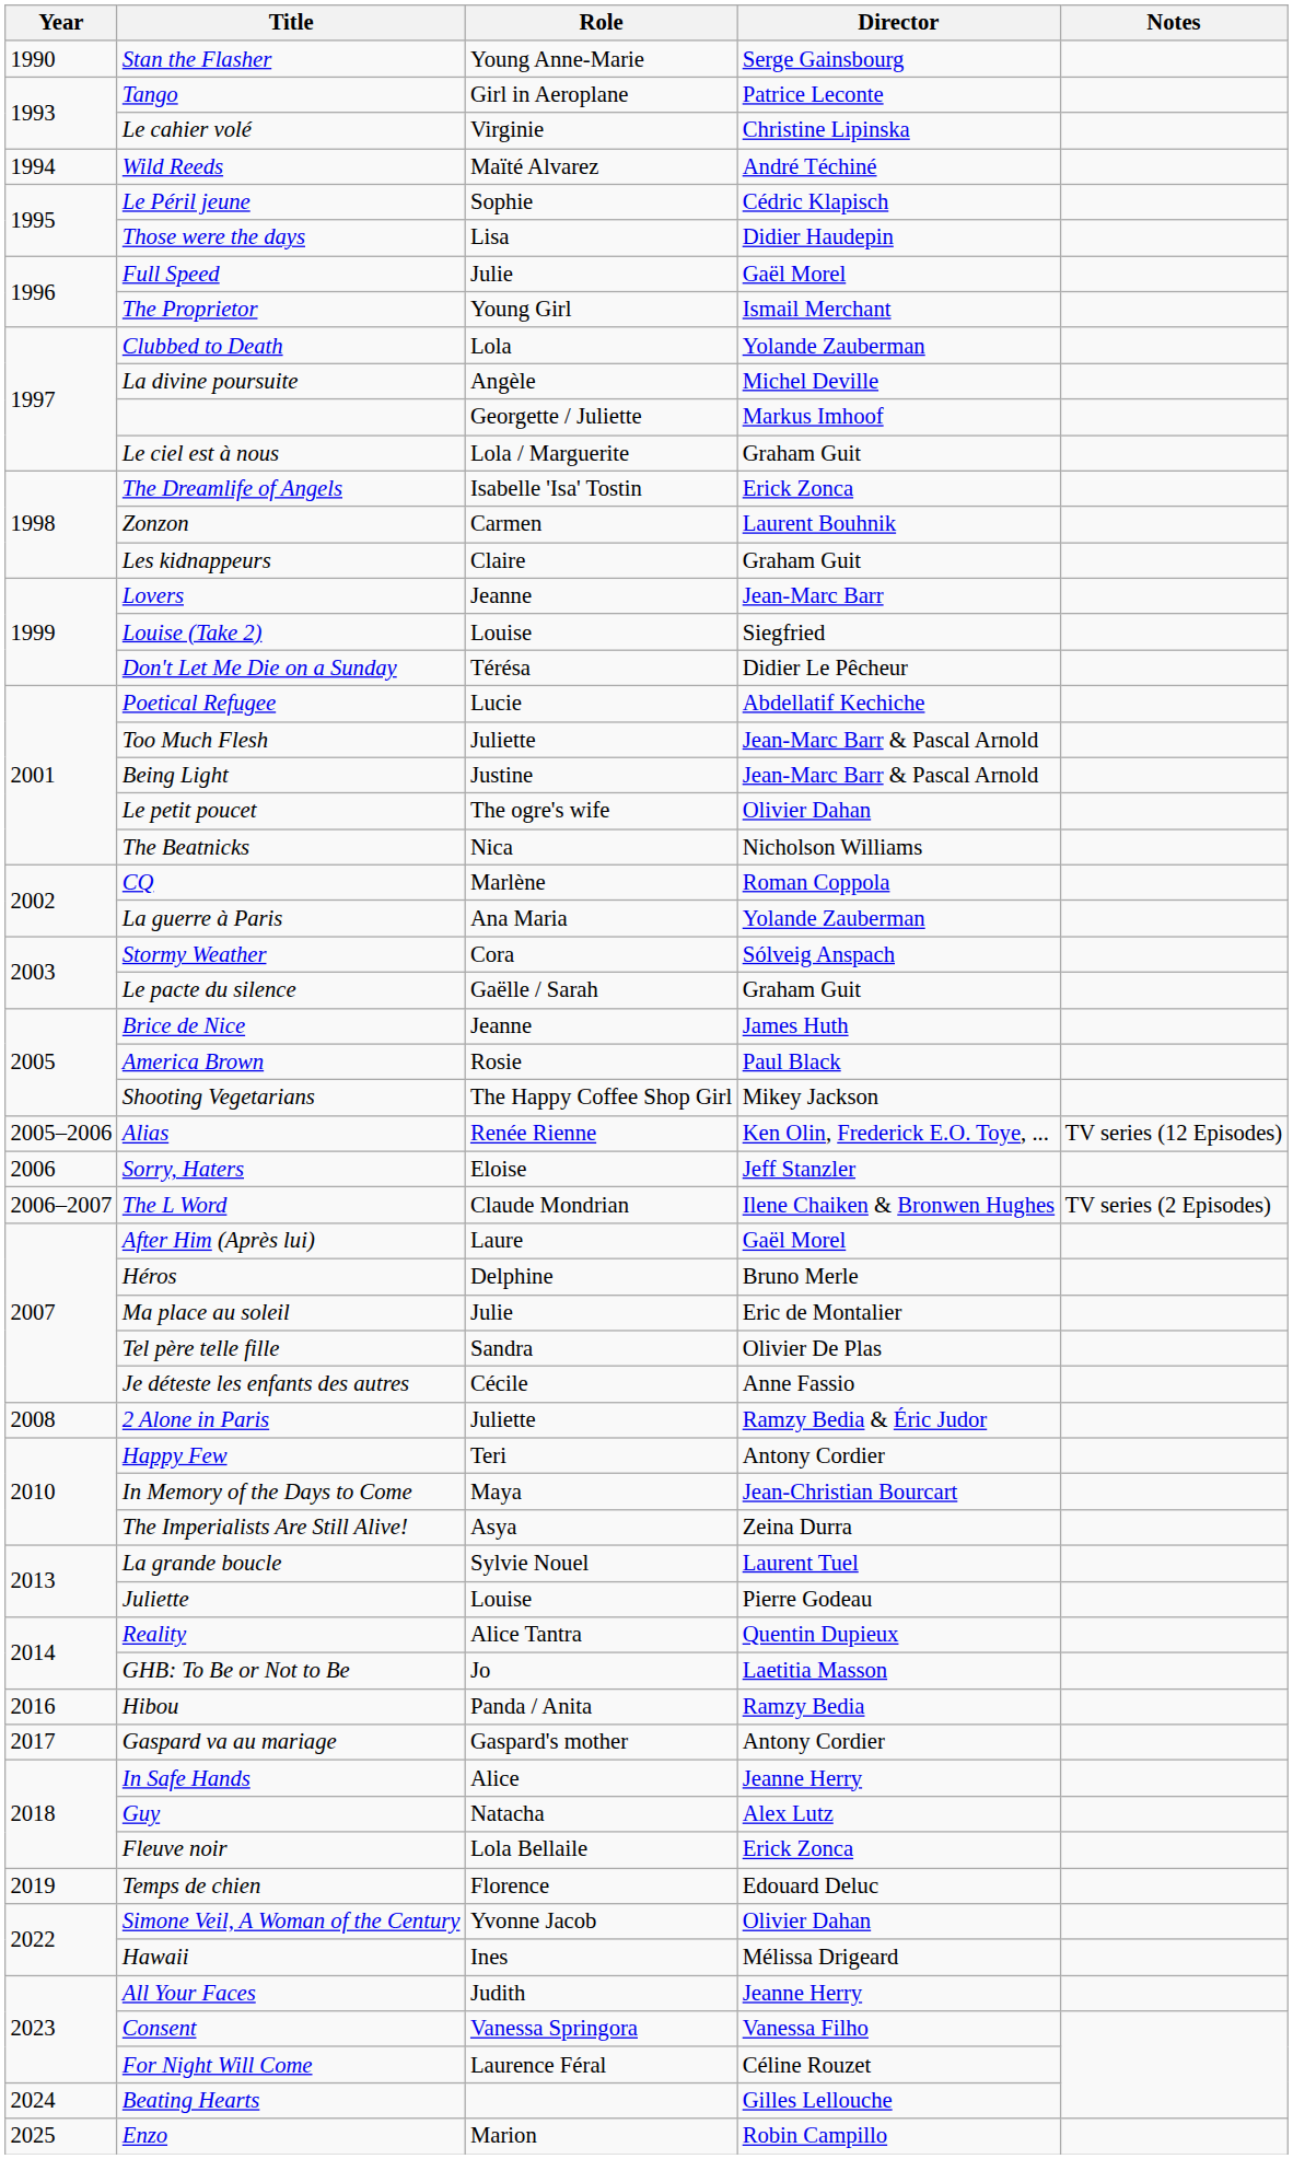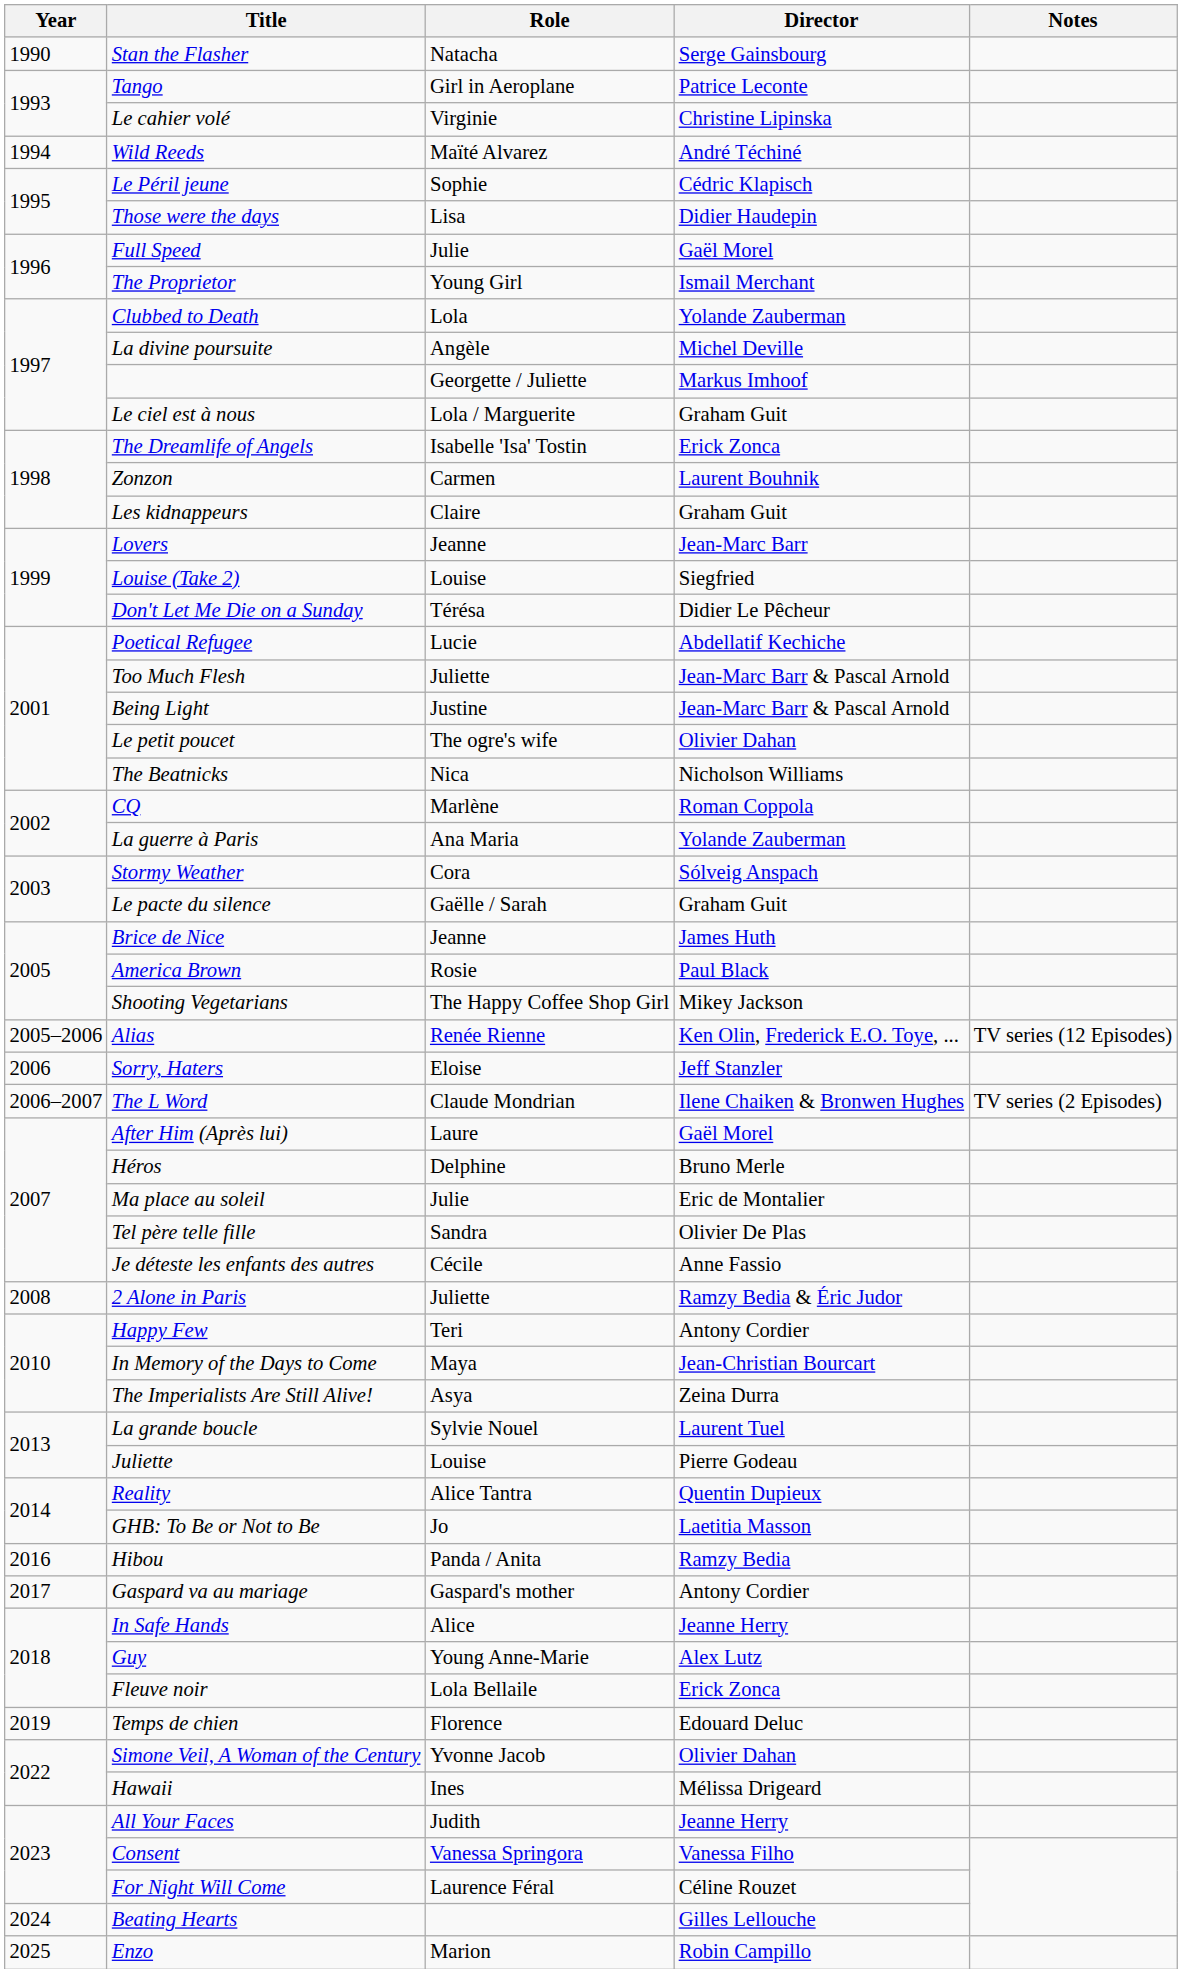Stan the Flasher | Role: Young Anne-Marie -> Natacha
Guy | Role: Natacha -> Young Anne-Marie
